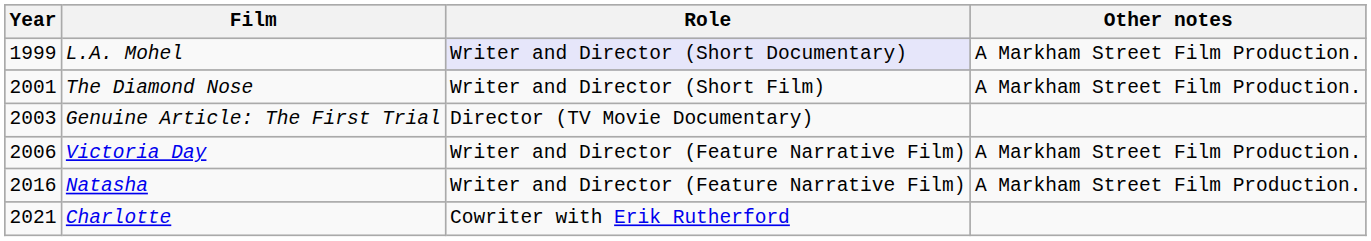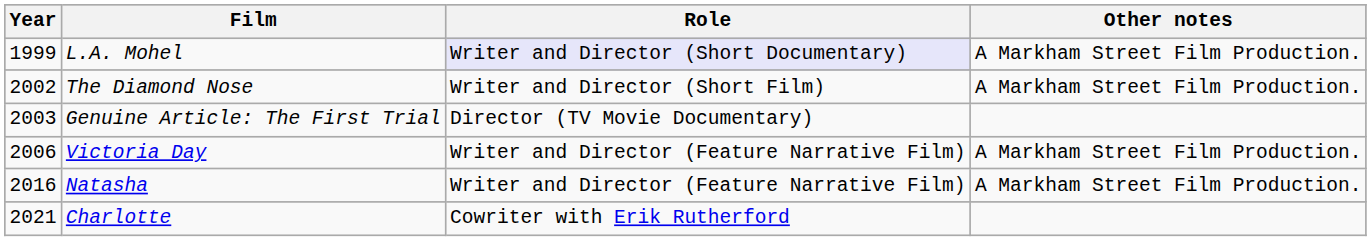The Diamond Nose | Year: 2001 -> 2002
